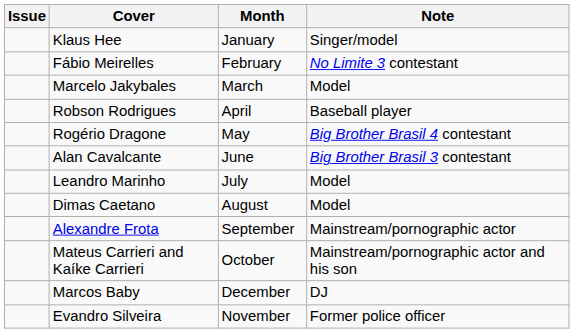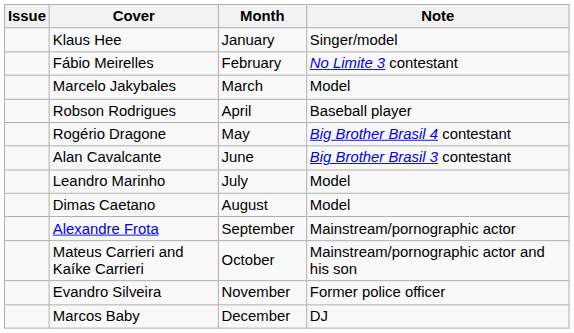rows swapped: Evandro Silveira <-> Marcos Baby
